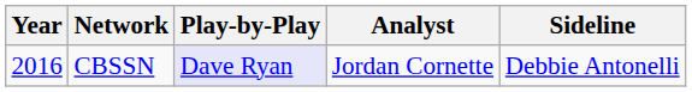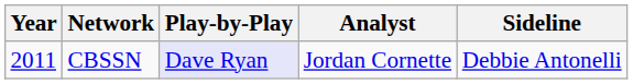CBSSN | Year: 2016 -> 2011
